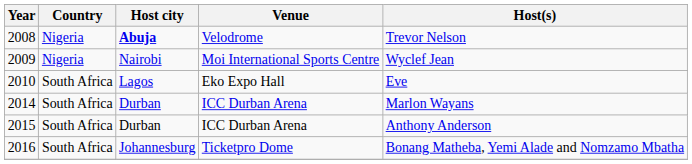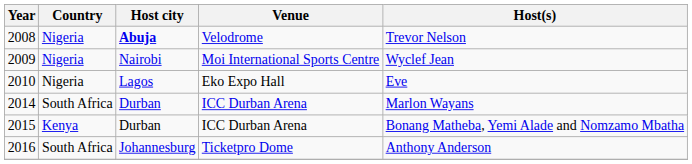2010 | Country: South Africa -> Nigeria
2015 | Country: South Africa -> Kenya
2015 | Host(s): Anthony Anderson -> Bonang Matheba, Yemi Alade and Nomzamo Mbatha
2016 | Host(s): Bonang Matheba, Yemi Alade and Nomzamo Mbatha -> Anthony Anderson
